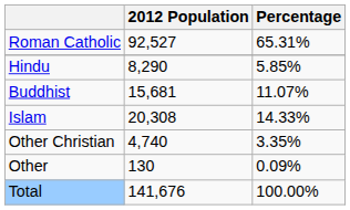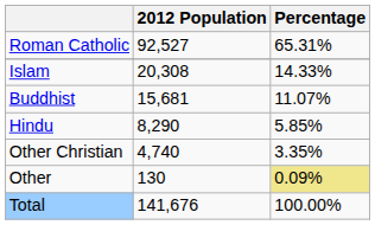rows swapped: Islam <-> Hindu
Other | Percentage: no background -> khaki background
